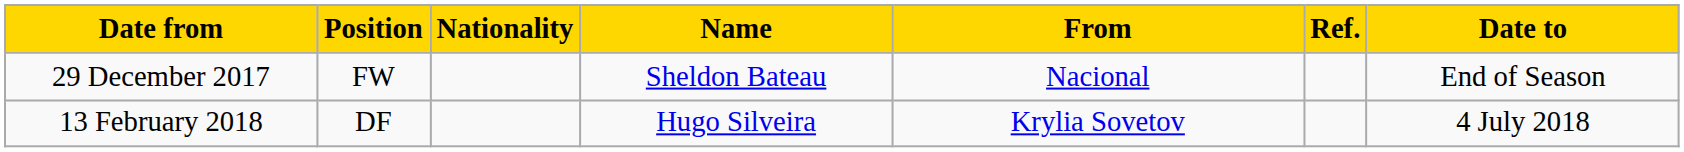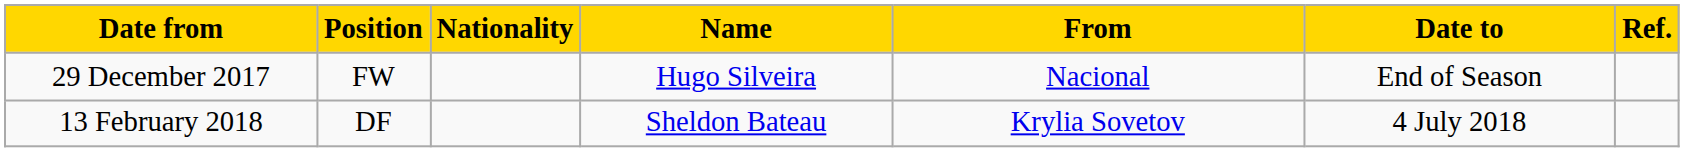columns swapped: Date to <-> Ref.
29 December 2017 | Name: Sheldon Bateau -> Hugo Silveira
13 February 2018 | Name: Hugo Silveira -> Sheldon Bateau
